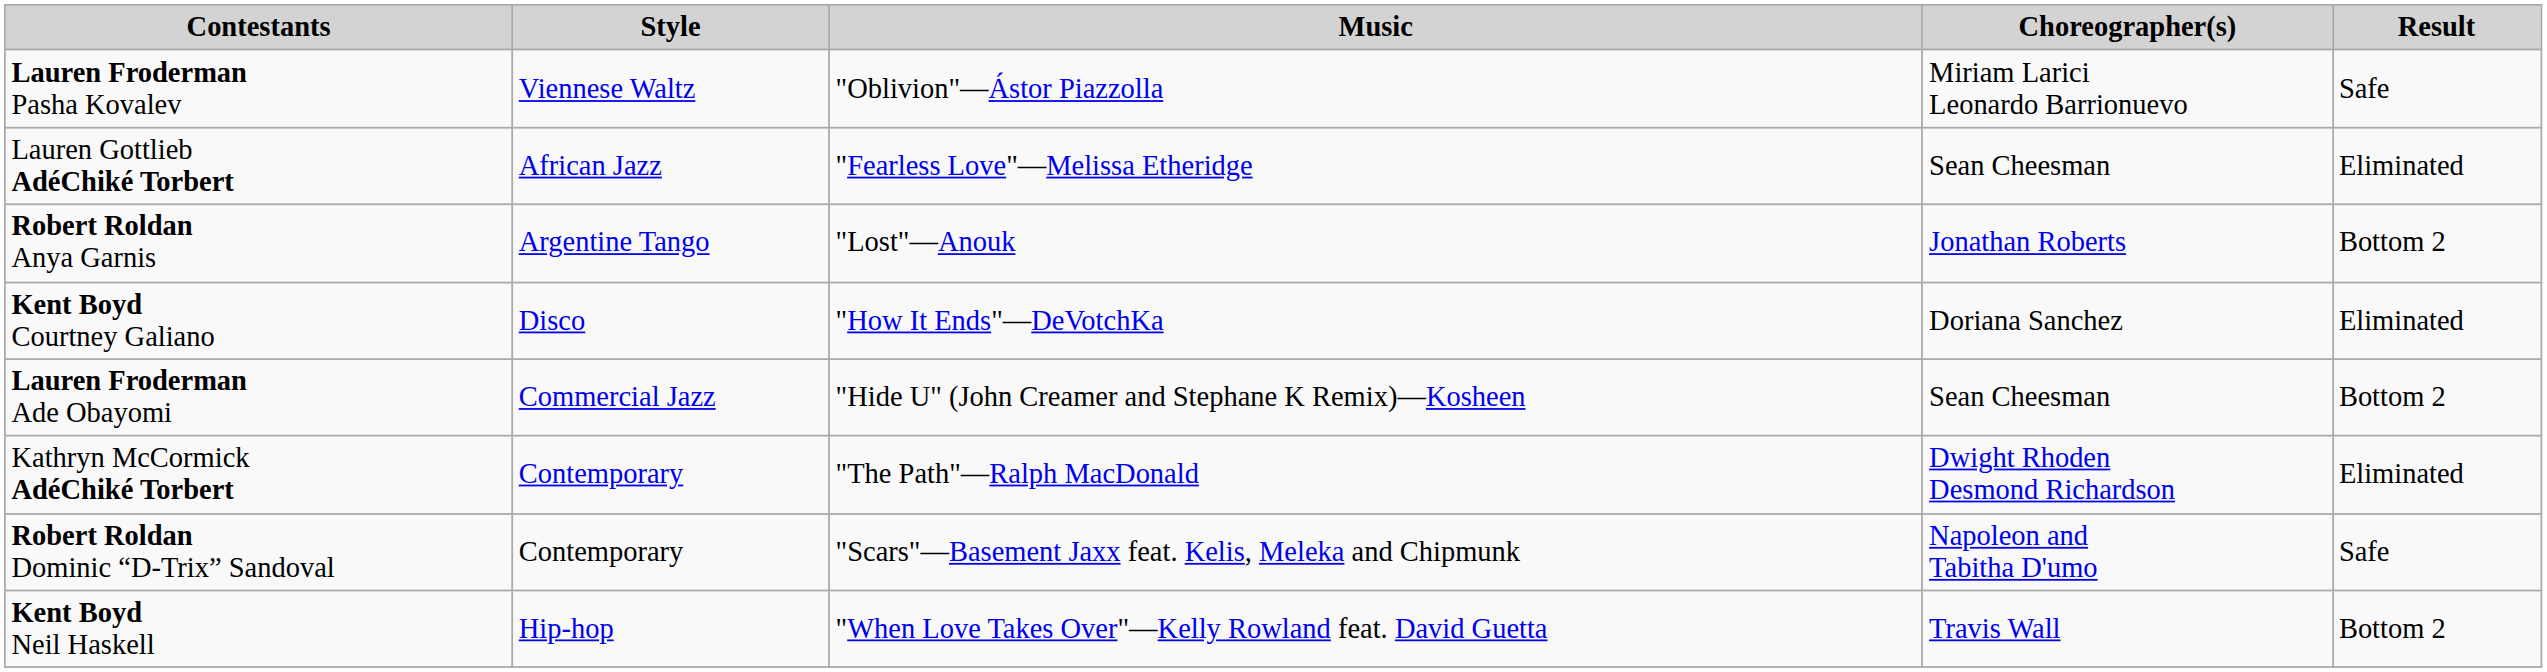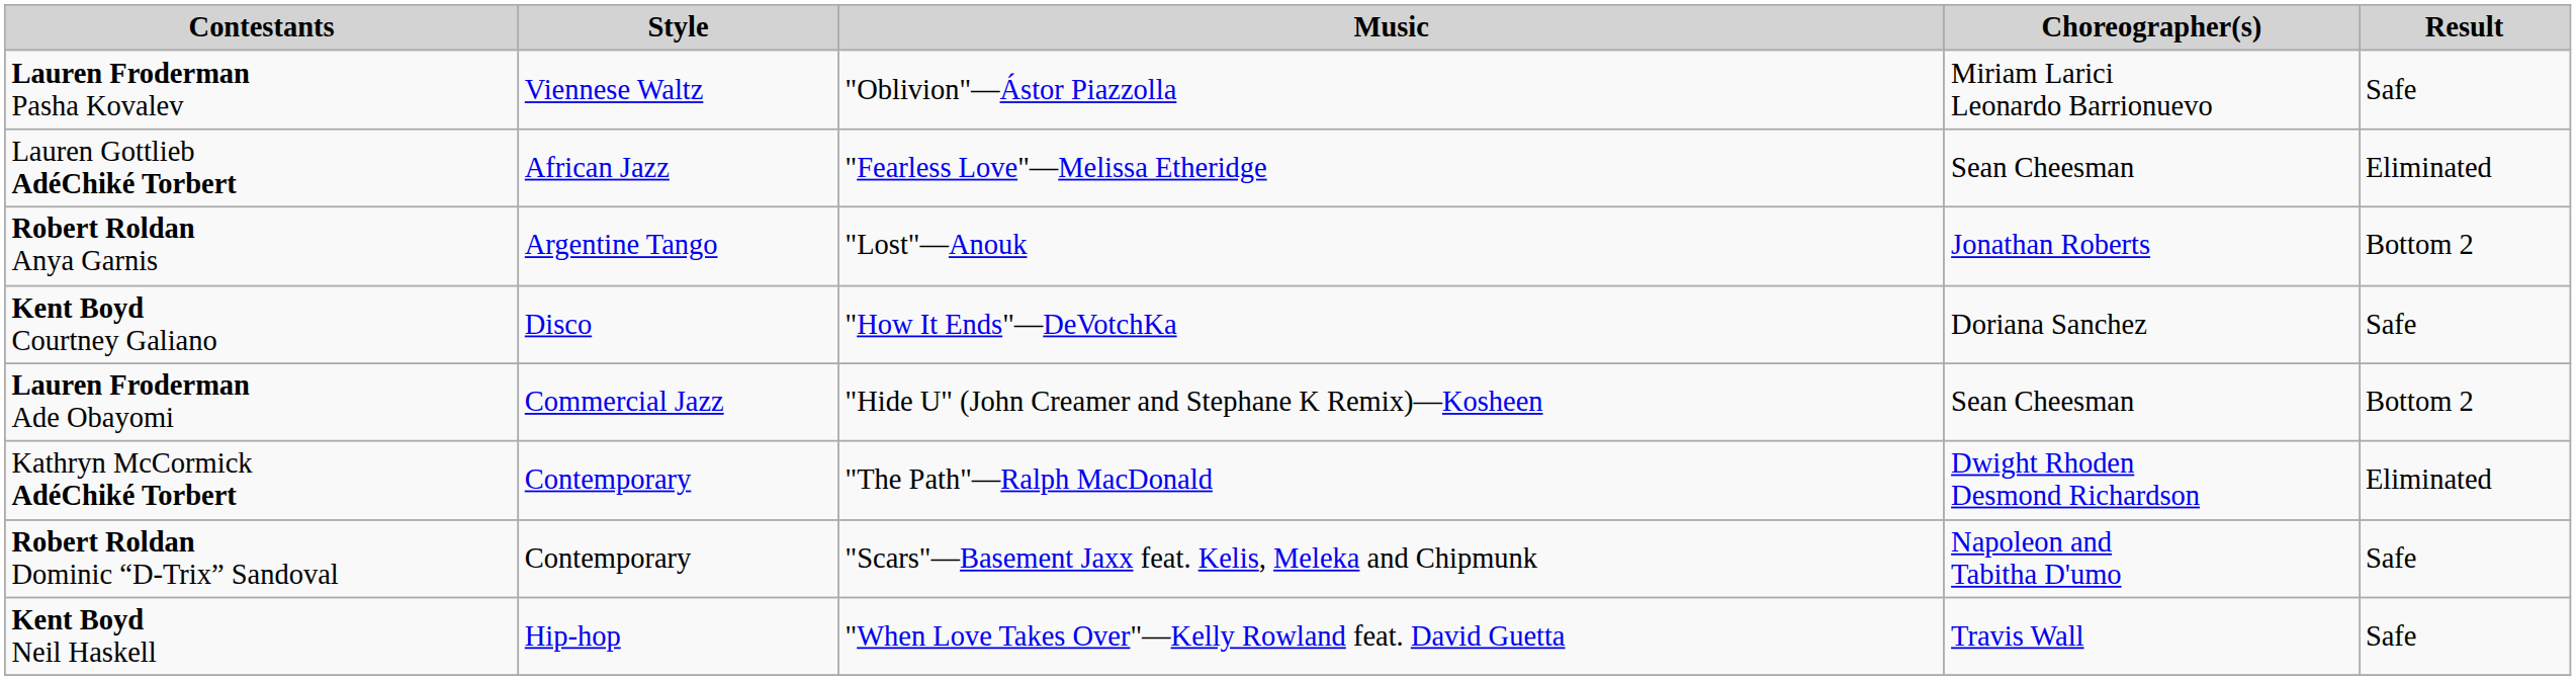Kent Boyd Courtney Galiano | Result: Eliminated -> Safe
Kent Boyd Neil Haskell | Result: Bottom 2 -> Safe
